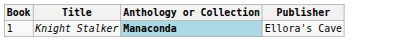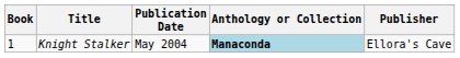+ column: Publication Date | May 2004
